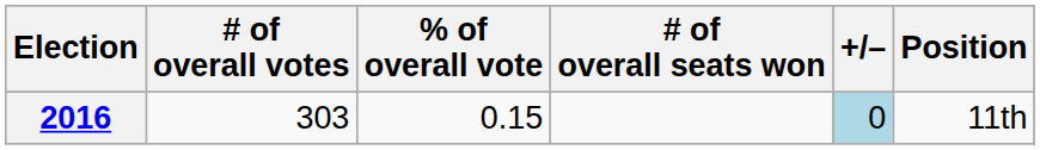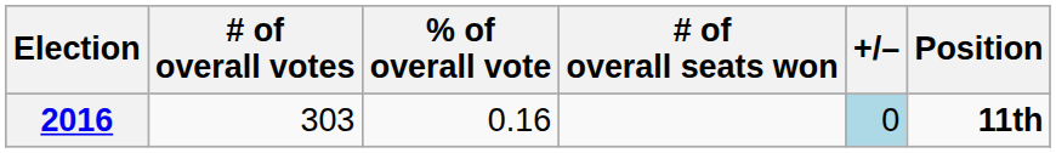2016 | % of overall vote: 0.15 -> 0.16
2016 | Position: normal -> bold
